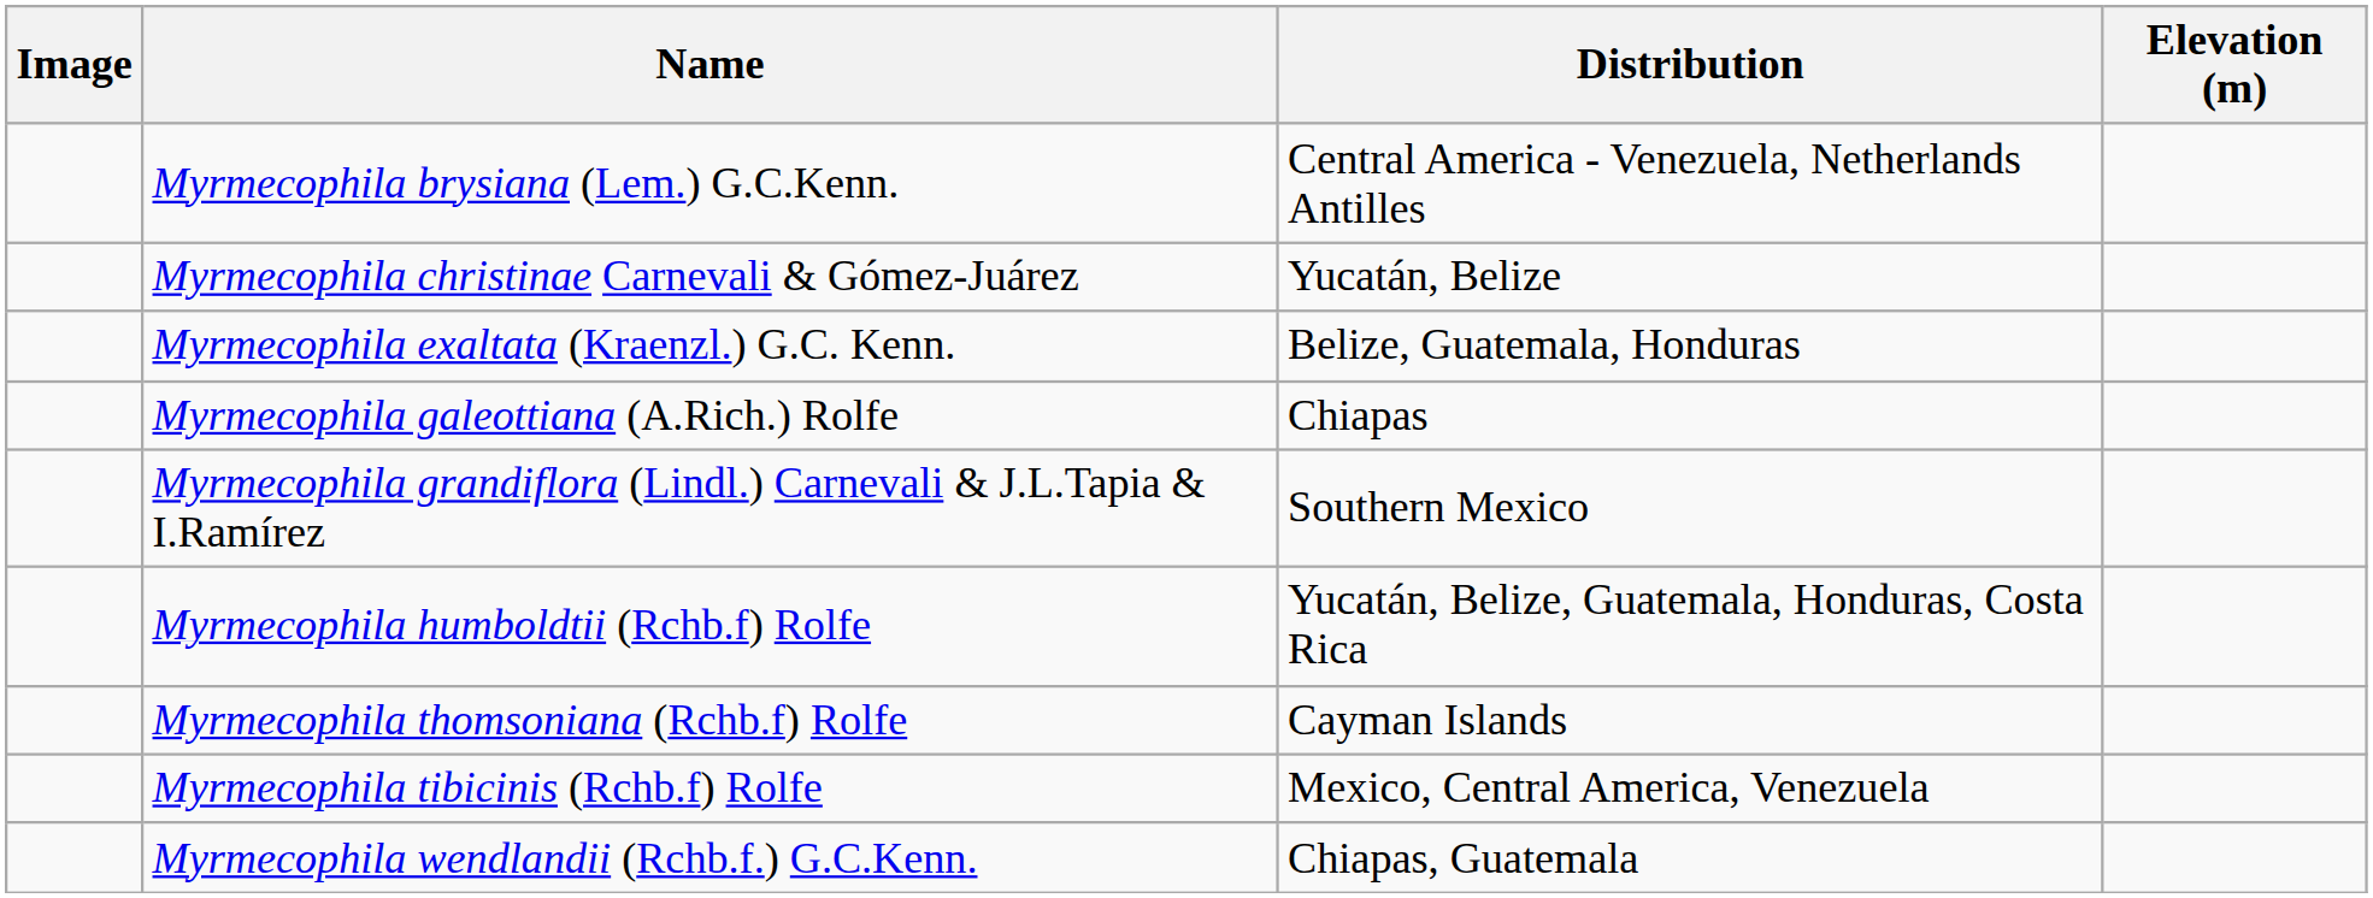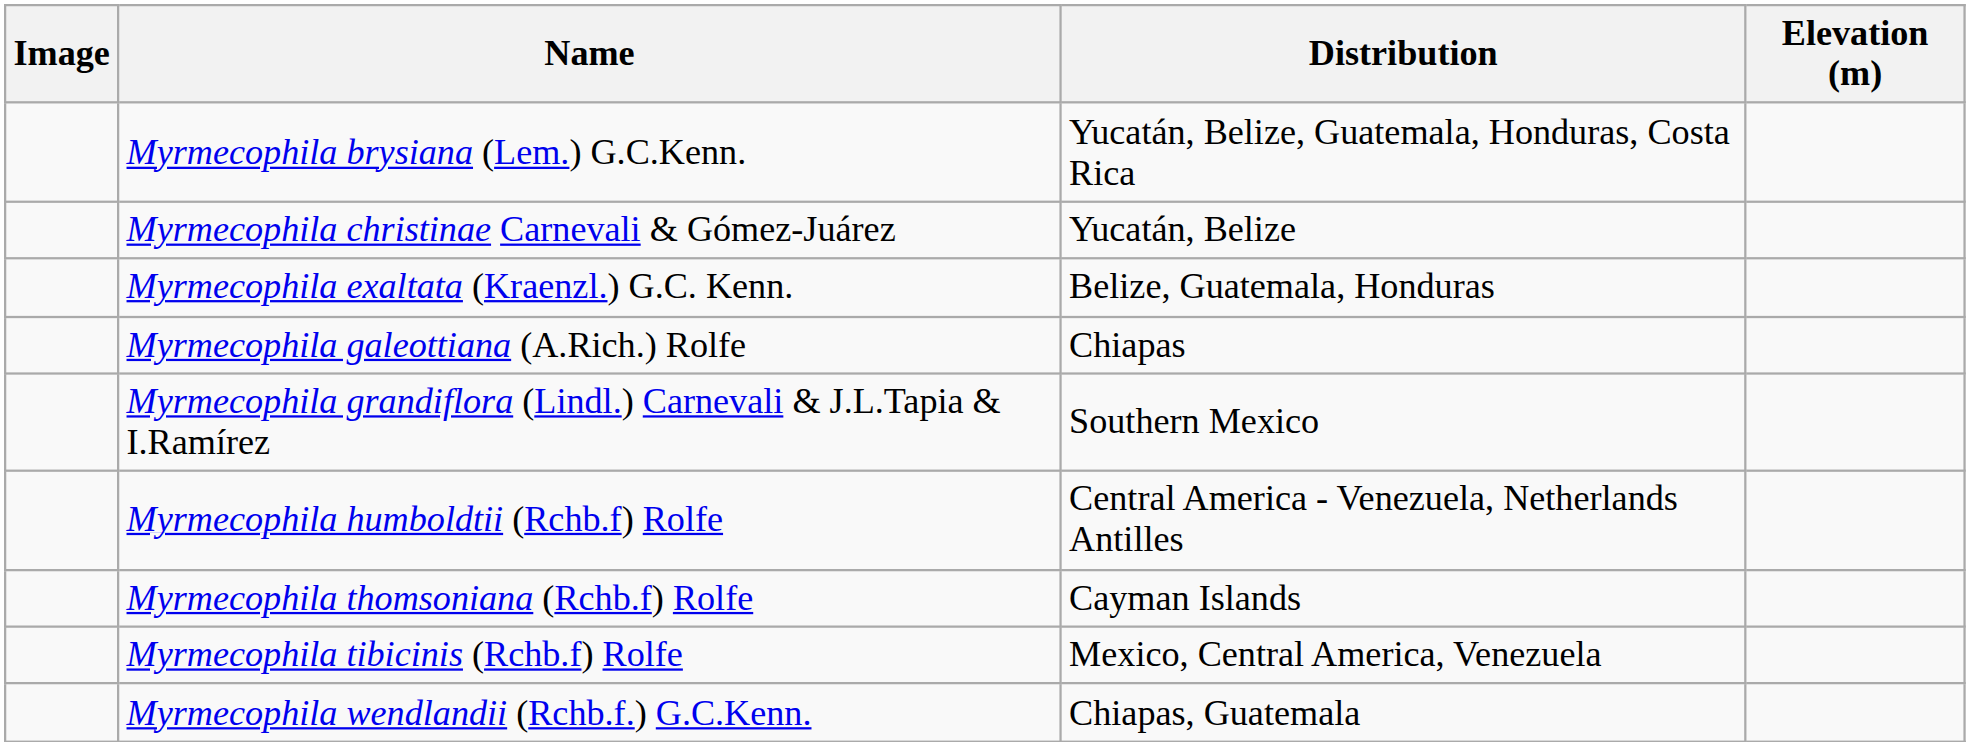Myrmecophila brysiana (Lem.) G.C.Kenn. | Distribution: Central America - Venezuela, Netherlands Antilles -> Yucatán, Belize, Guatemala, Honduras, Costa Rica
Myrmecophila humboldtii (Rchb.f) Rolfe | Distribution: Yucatán, Belize, Guatemala, Honduras, Costa Rica -> Central America - Venezuela, Netherlands Antilles
